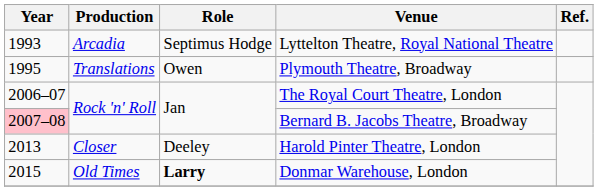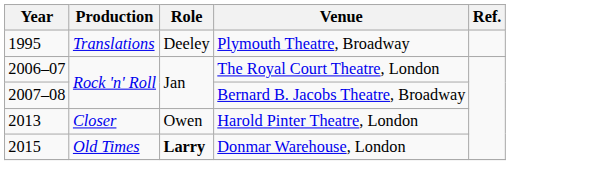- row: 1993 | Arcadia | Septimus Hodge | Lyttelton Theatre, Royal National Theatre
Plymouth Theatre, Broadway | Role: Owen -> Deeley
Bernard B. Jacobs Theatre, Broadway | Year: pink background -> no background
Harold Pinter Theatre, London | Role: Deeley -> Owen
